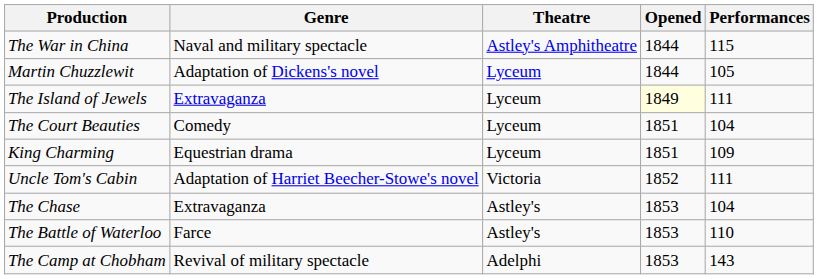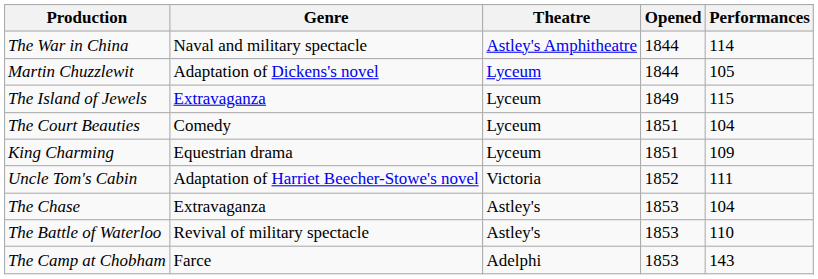The War in China | Performances: 115 -> 114
The Island of Jewels | Opened: lightyellow background -> no background
The Island of Jewels | Performances: 111 -> 115
The Battle of Waterloo | Genre: Farce -> Revival of military spectacle
The Camp at Chobham | Genre: Revival of military spectacle -> Farce
